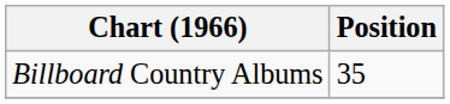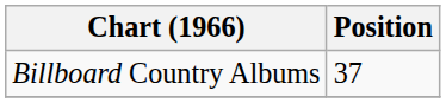Billboard Country Albums | Position: 35 -> 37
